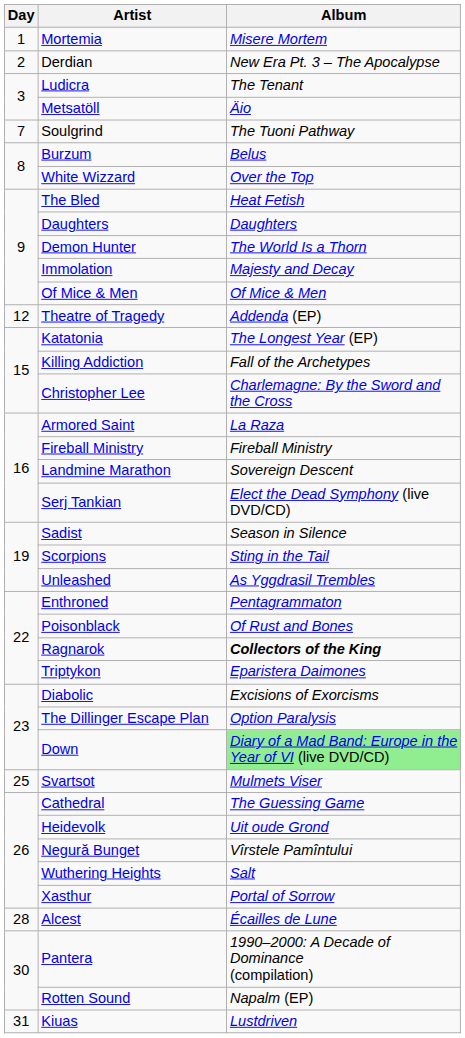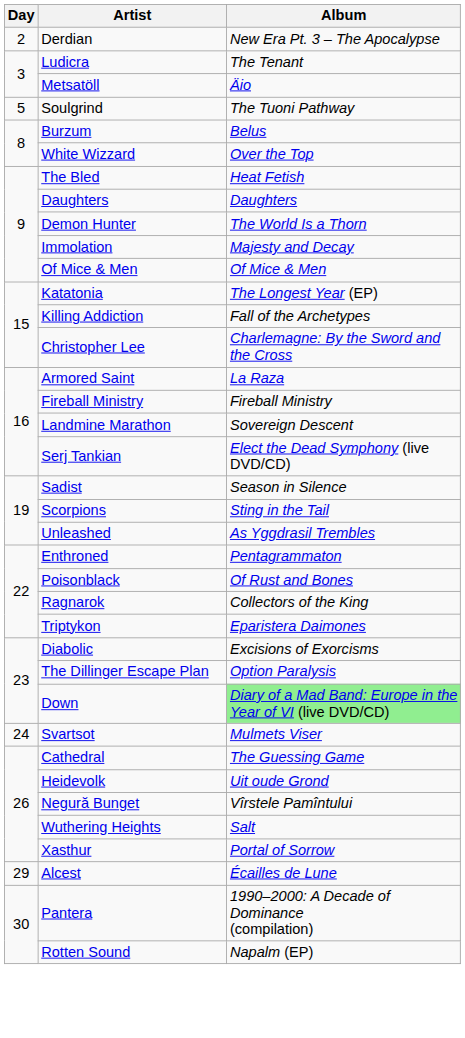- row: 1 | Mortemia | Misere Mortem
Soulgrind | Day: 7 -> 5
- row: 12 | Theatre of Tragedy | Addenda (EP)
Ragnarok | Album: bold -> normal
Svartsot | Day: 25 -> 24
Alcest | Day: 28 -> 29
- row: 31 | Kiuas | Lustdriven
